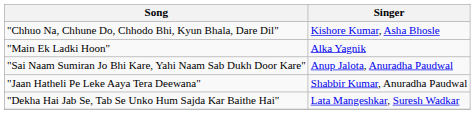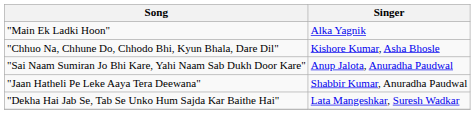rows swapped: "Chhuo Na, Chhune Do, Chhodo Bhi, Kyun Bhala, Dare Dil" <-> "Main Ek Ladki Hoon"
